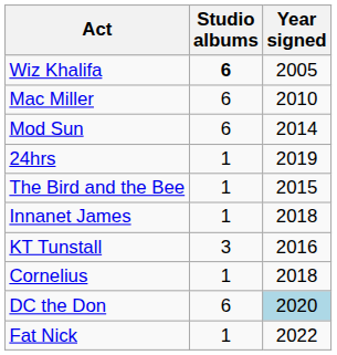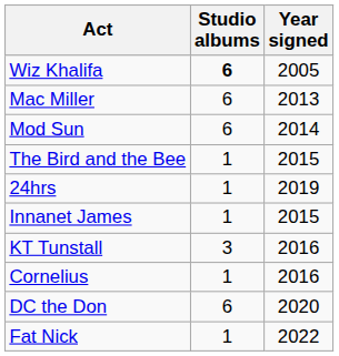Mac Miller | Year signed: 2010 -> 2013
rows swapped: The Bird and the Bee <-> 24hrs
Innanet James | Year signed: 2018 -> 2015
Cornelius | Year signed: 2018 -> 2016
DC the Don | Year signed: lightblue background -> no background
